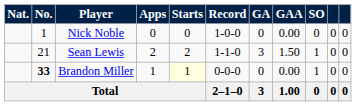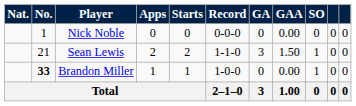Nick Noble | Record: 1-0-0 -> 0-0-0
Brandon Miller | Starts: lightyellow background -> no background
Brandon Miller | Record: 0-0-0 -> 1-0-0
